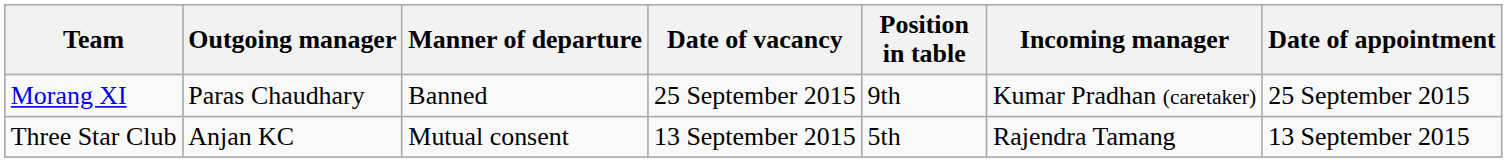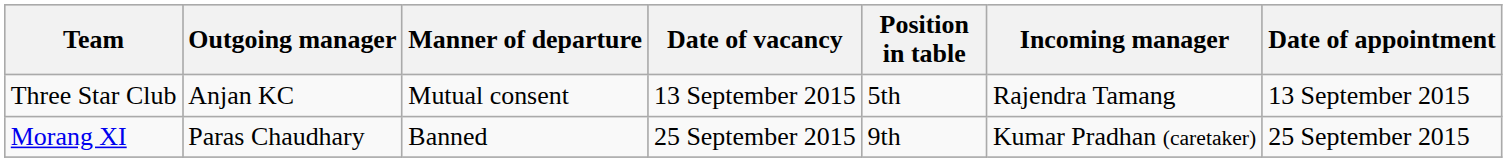rows swapped: Three Star Club <-> Morang XI
